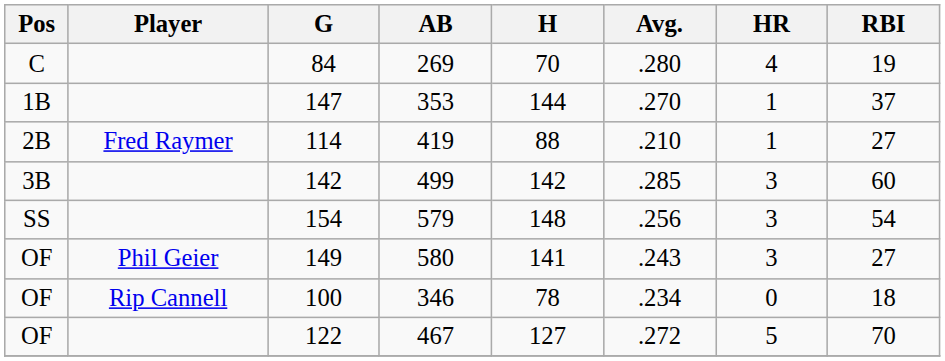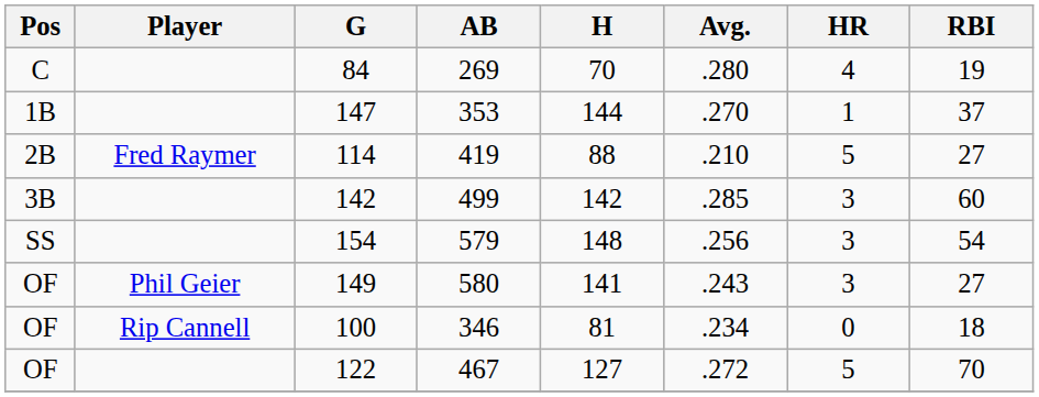114 | HR: 1 -> 5
100 | H: 78 -> 81
